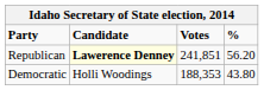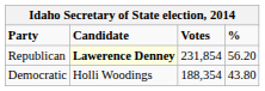Republican | Votes: 241,851 -> 231,854
Democratic | Votes: 188,353 -> 188,354
